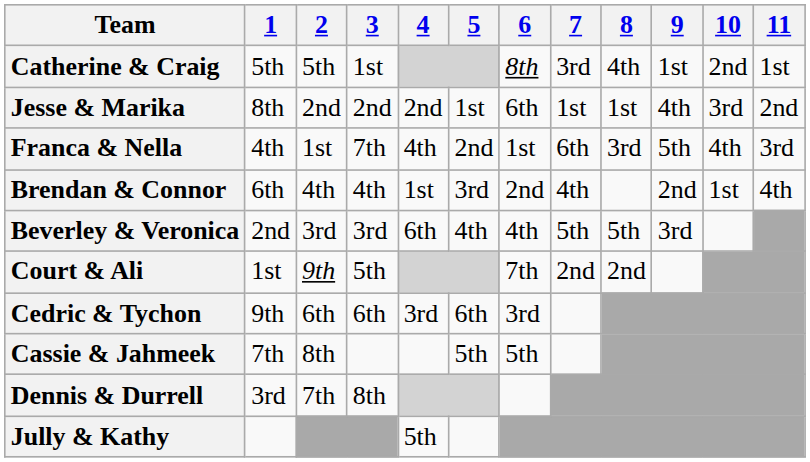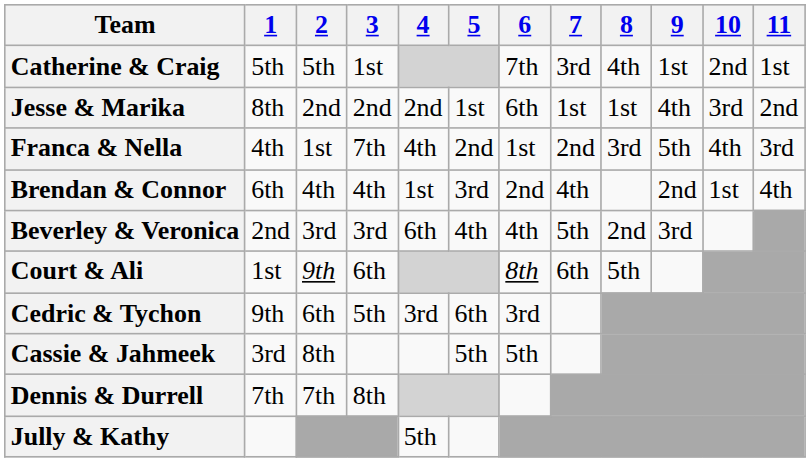Catherine & Craig | 6: 8th -> 7th
Franca & Nella | 7: 6th -> 2nd
Beverley & Veronica | 8: 5th -> 2nd
Court & Ali | 3: 5th -> 6th
Court & Ali | 6: 7th -> 8th
Court & Ali | 7: 2nd -> 6th
Court & Ali | 8: 2nd -> 5th
Cedric & Tychon | 3: 6th -> 5th
Cassie & Jahmeek | 1: 7th -> 3rd
Dennis & Durrell | 1: 3rd -> 7th
